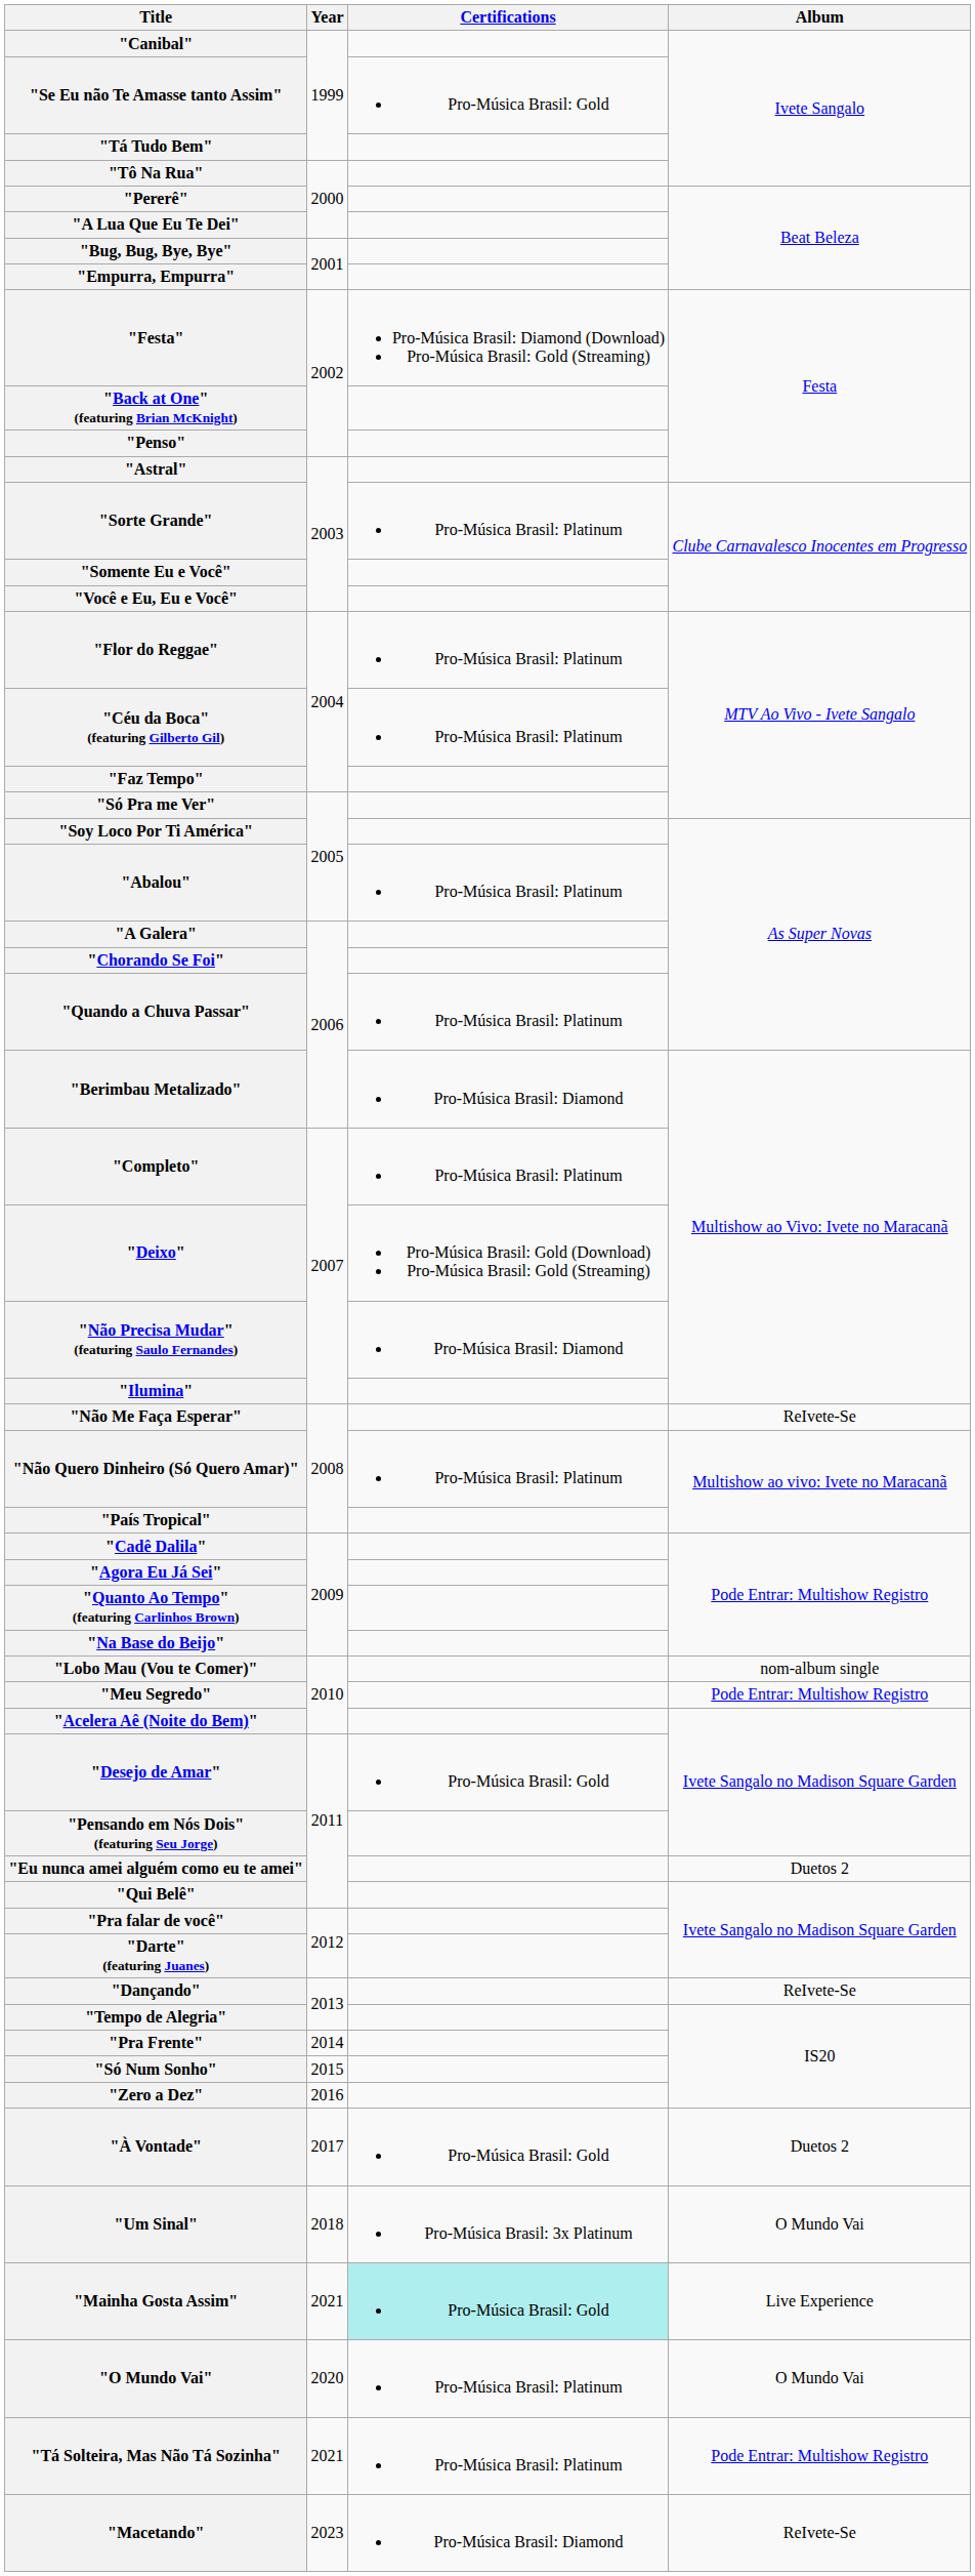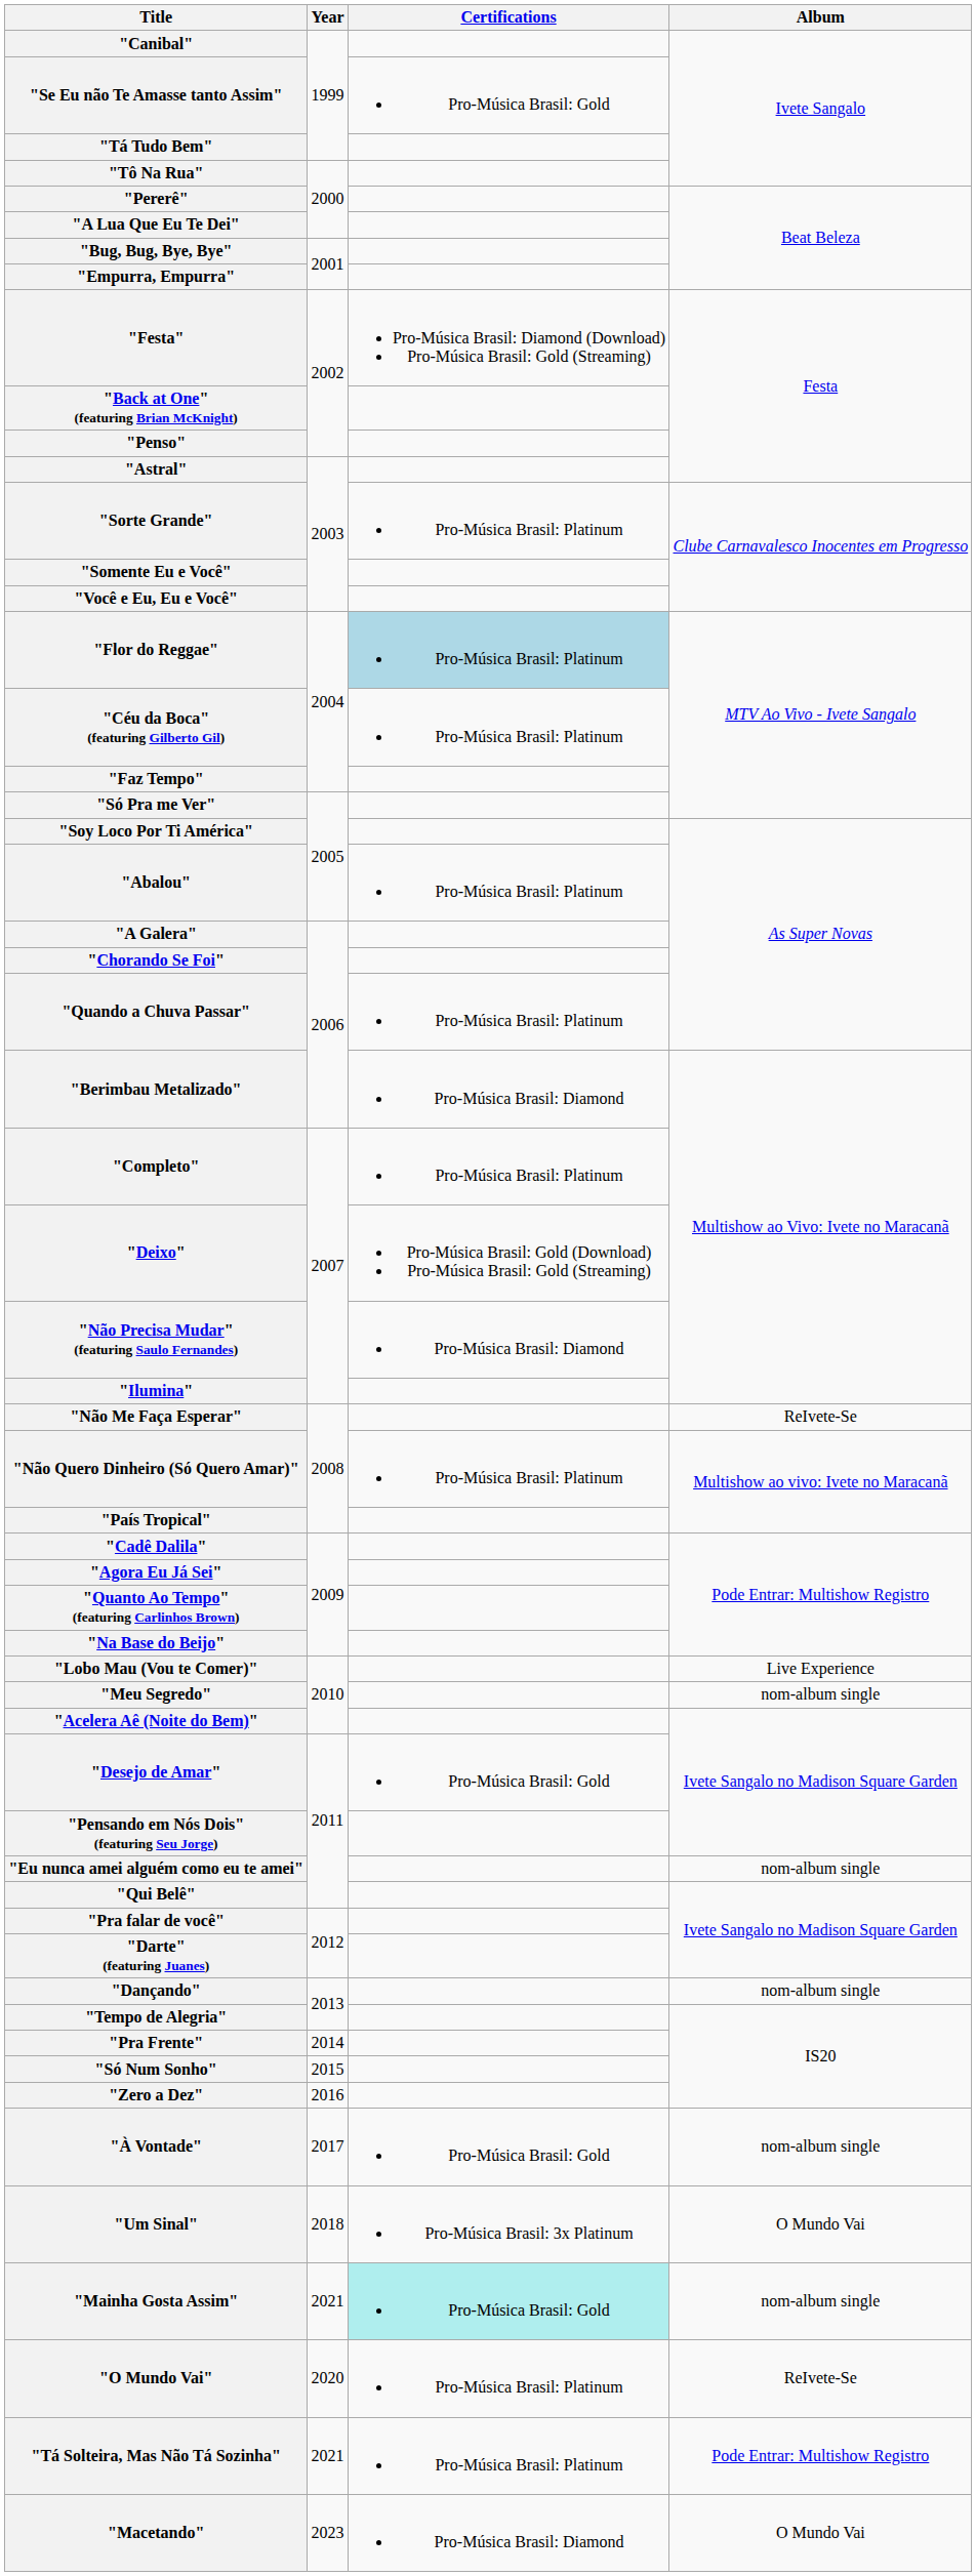"Flor do Reggae" | Certifications: no background -> lightblue background
"Lobo Mau (Vou te Comer)" | Album: nom-album single -> Live Experience
"Meu Segredo" | Album: Pode Entrar: Multishow Registro -> nom-album single
"Eu nunca amei alguém como eu te amei" | Album: Duetos 2 -> nom-album single
"Dançando" | Album: ReIvete-Se -> nom-album single
"À Vontade" | Album: Duetos 2 -> nom-album single
"Mainha Gosta Assim" | Album: Live Experience -> nom-album single
"O Mundo Vai" | Album: O Mundo Vai -> ReIvete-Se
"Macetando" | Album: ReIvete-Se -> O Mundo Vai
